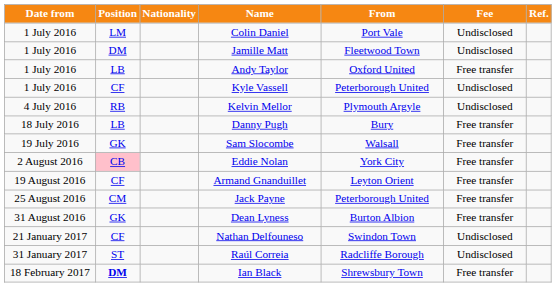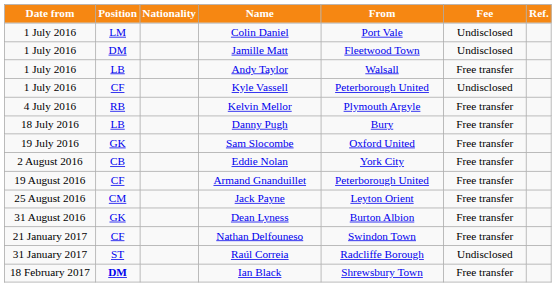Andy Taylor | From: Oxford United -> Walsall
Kelvin Mellor | Fee: Undisclosed -> Free transfer
Sam Slocombe | From: Walsall -> Oxford United
Eddie Nolan | Position: pink background -> no background
Armand Gnanduillet | From: Leyton Orient -> Peterborough United
Jack Payne | From: Peterborough United -> Leyton Orient
Nathan Delfouneso | Fee: Undisclosed -> Free transfer
